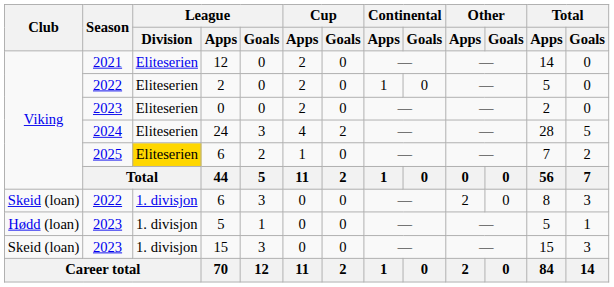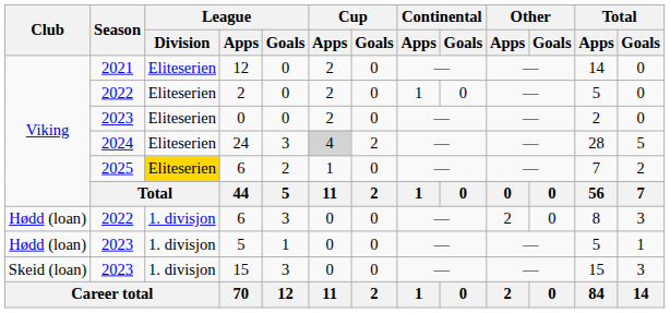24 | Cup / Apps: no background -> lightgrey background
2022 / 6 | Club: Skeid (loan) -> Hødd (loan)
